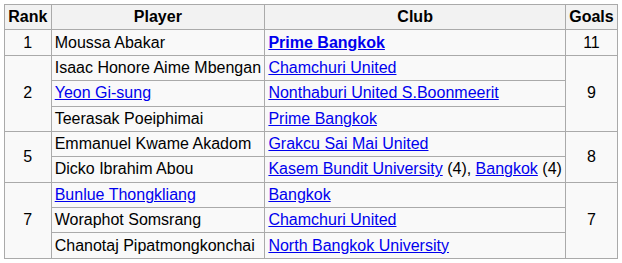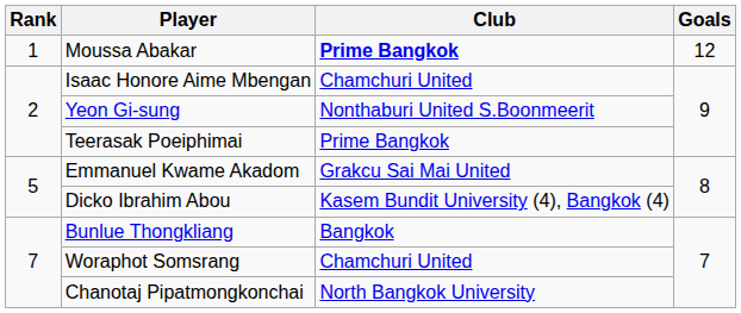Moussa Abakar | Goals: 11 -> 12
